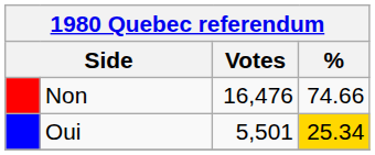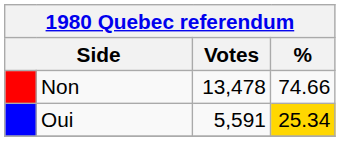Non | Votes: 16,476 -> 13,478
Oui | Votes: 5,501 -> 5,591
